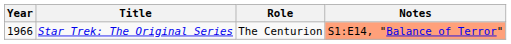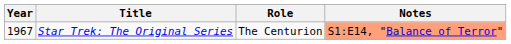Star Trek: The Original Series | Year: 1966 -> 1967
